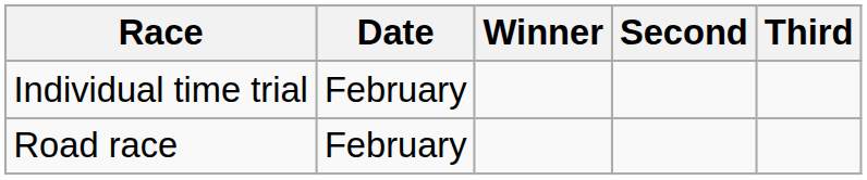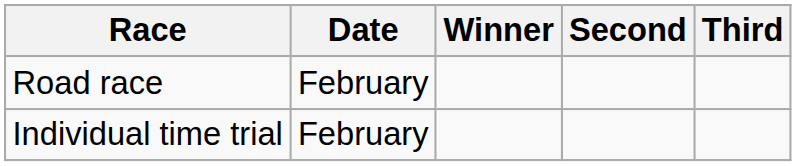rows swapped: Road race <-> Individual time trial
